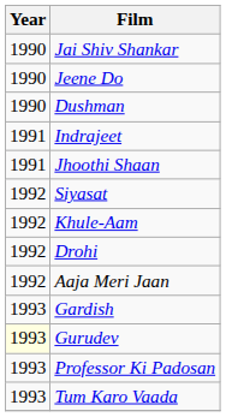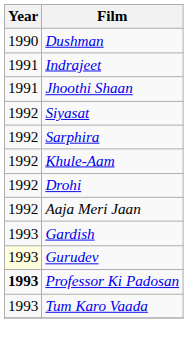- row: 1990 | Jai Shiv Shankar
- row: 1990 | Jeene Do
+ row: 1992 | Sarphira
Professor Ki Padosan | Year: normal -> bold
